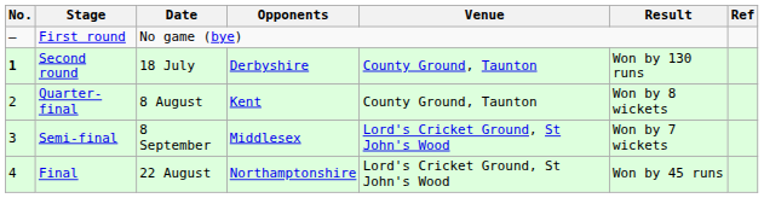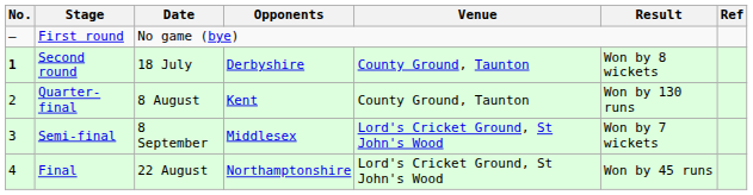Second round | Result: Won by 130 runs -> Won by 8 wickets
Quarter-final | Result: Won by 8 wickets -> Won by 130 runs
